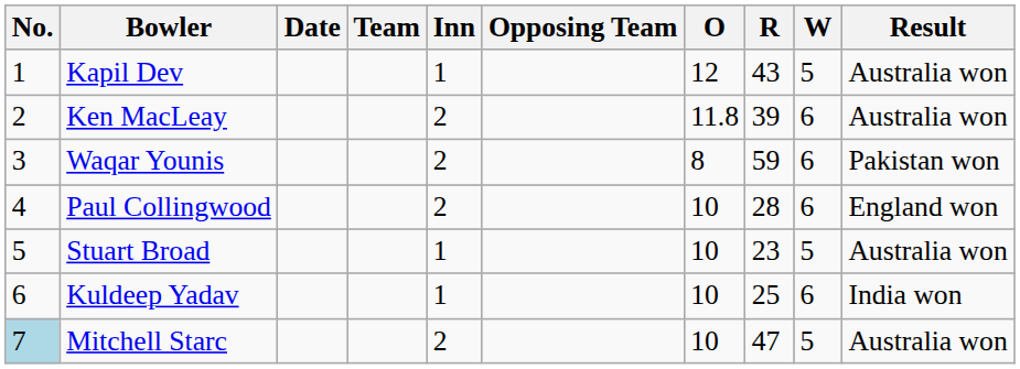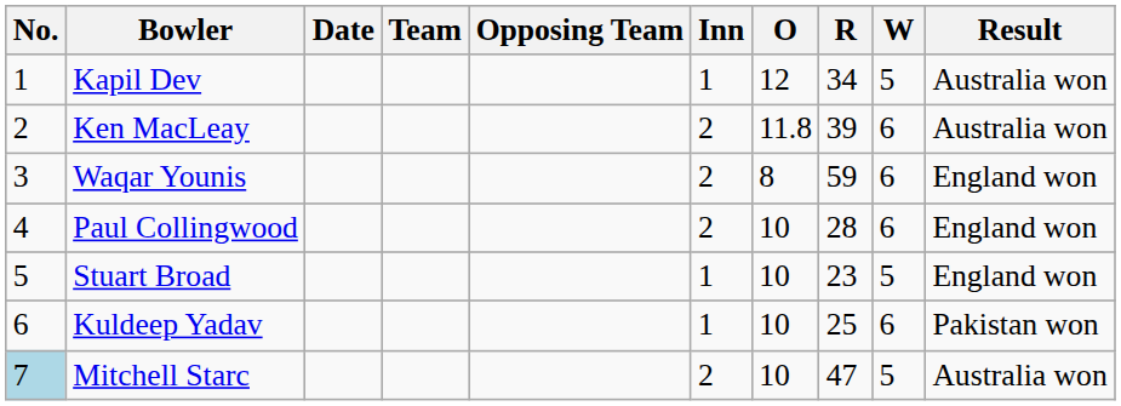columns swapped: Opposing Team <-> Inn
Kapil Dev | R: 43 -> 34
Waqar Younis | Result: Pakistan won -> England won
Stuart Broad | Result: Australia won -> England won
Kuldeep Yadav | Result: India won -> Pakistan won
